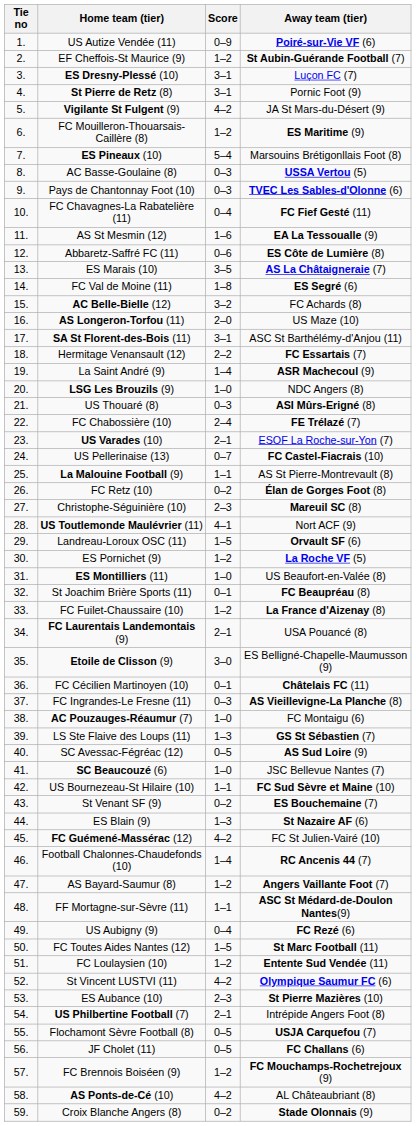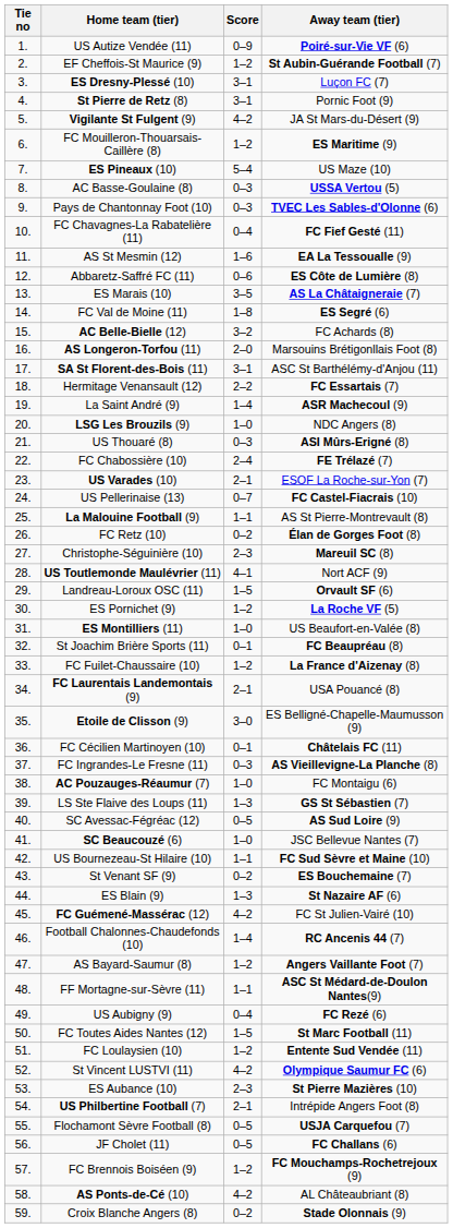ES Pineaux (10) | Away team (tier): Marsouins Brétigonllais Foot (8) -> US Maze (10)
AS Longeron-Torfou (11) | Away team (tier): US Maze (10) -> Marsouins Brétigonllais Foot (8)
